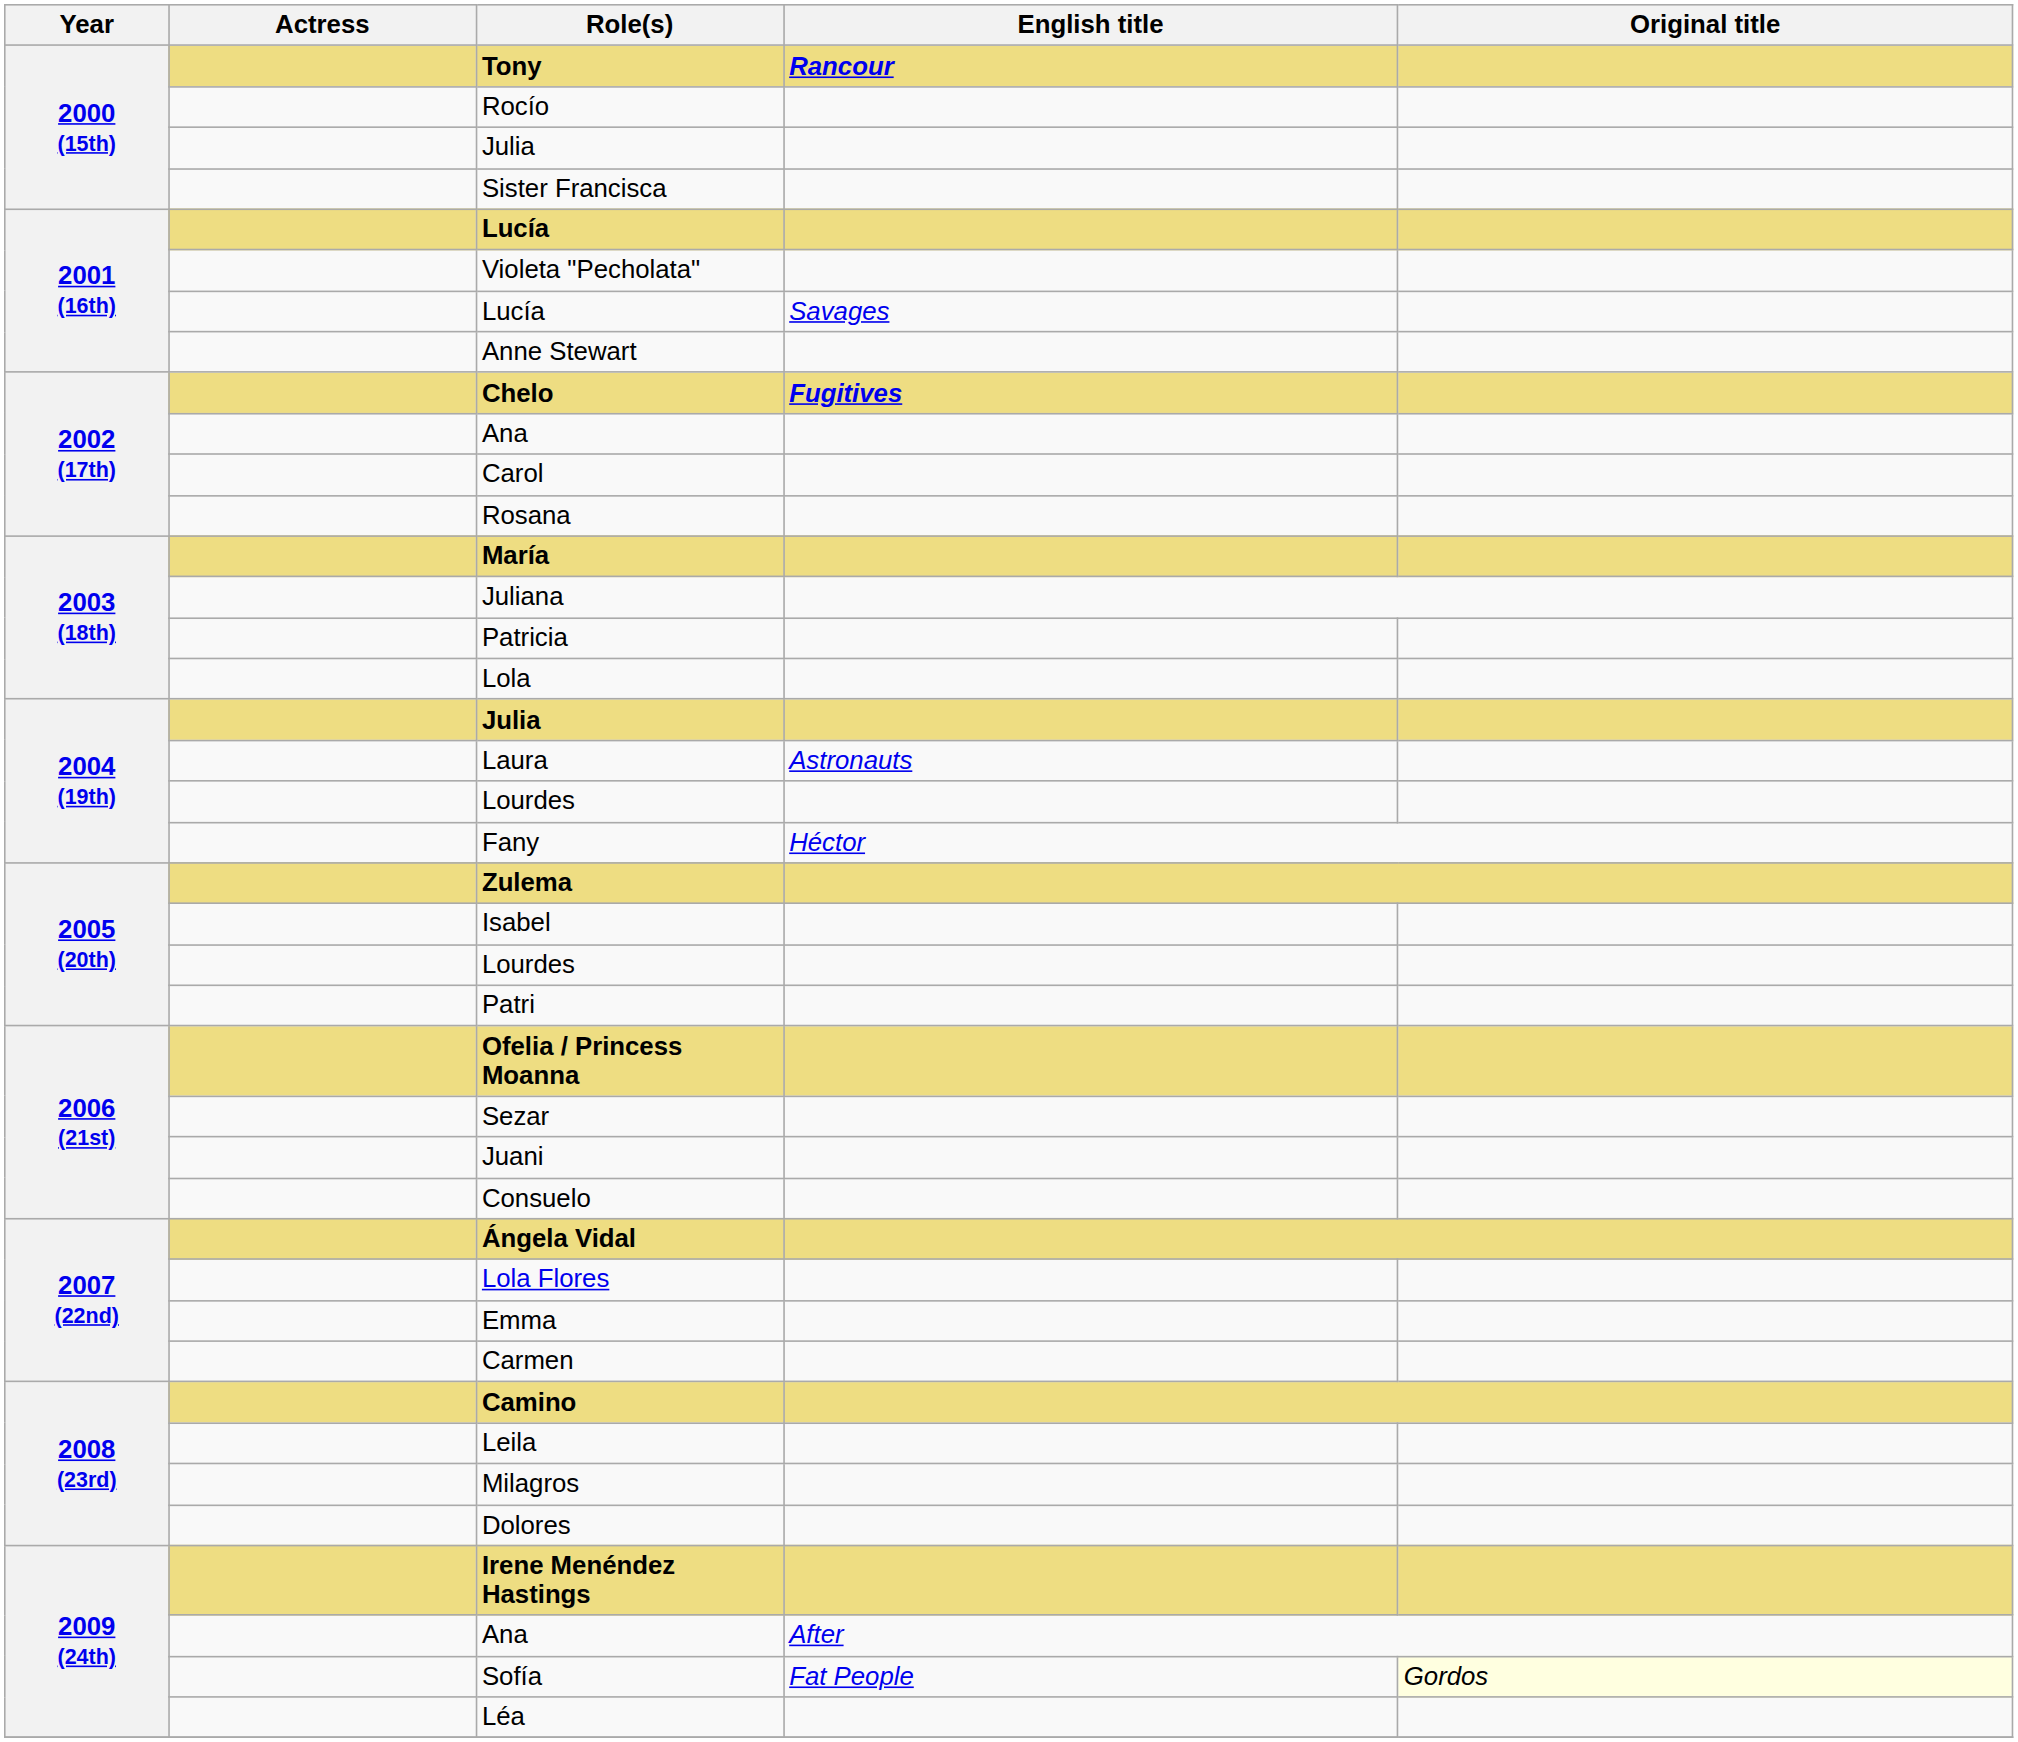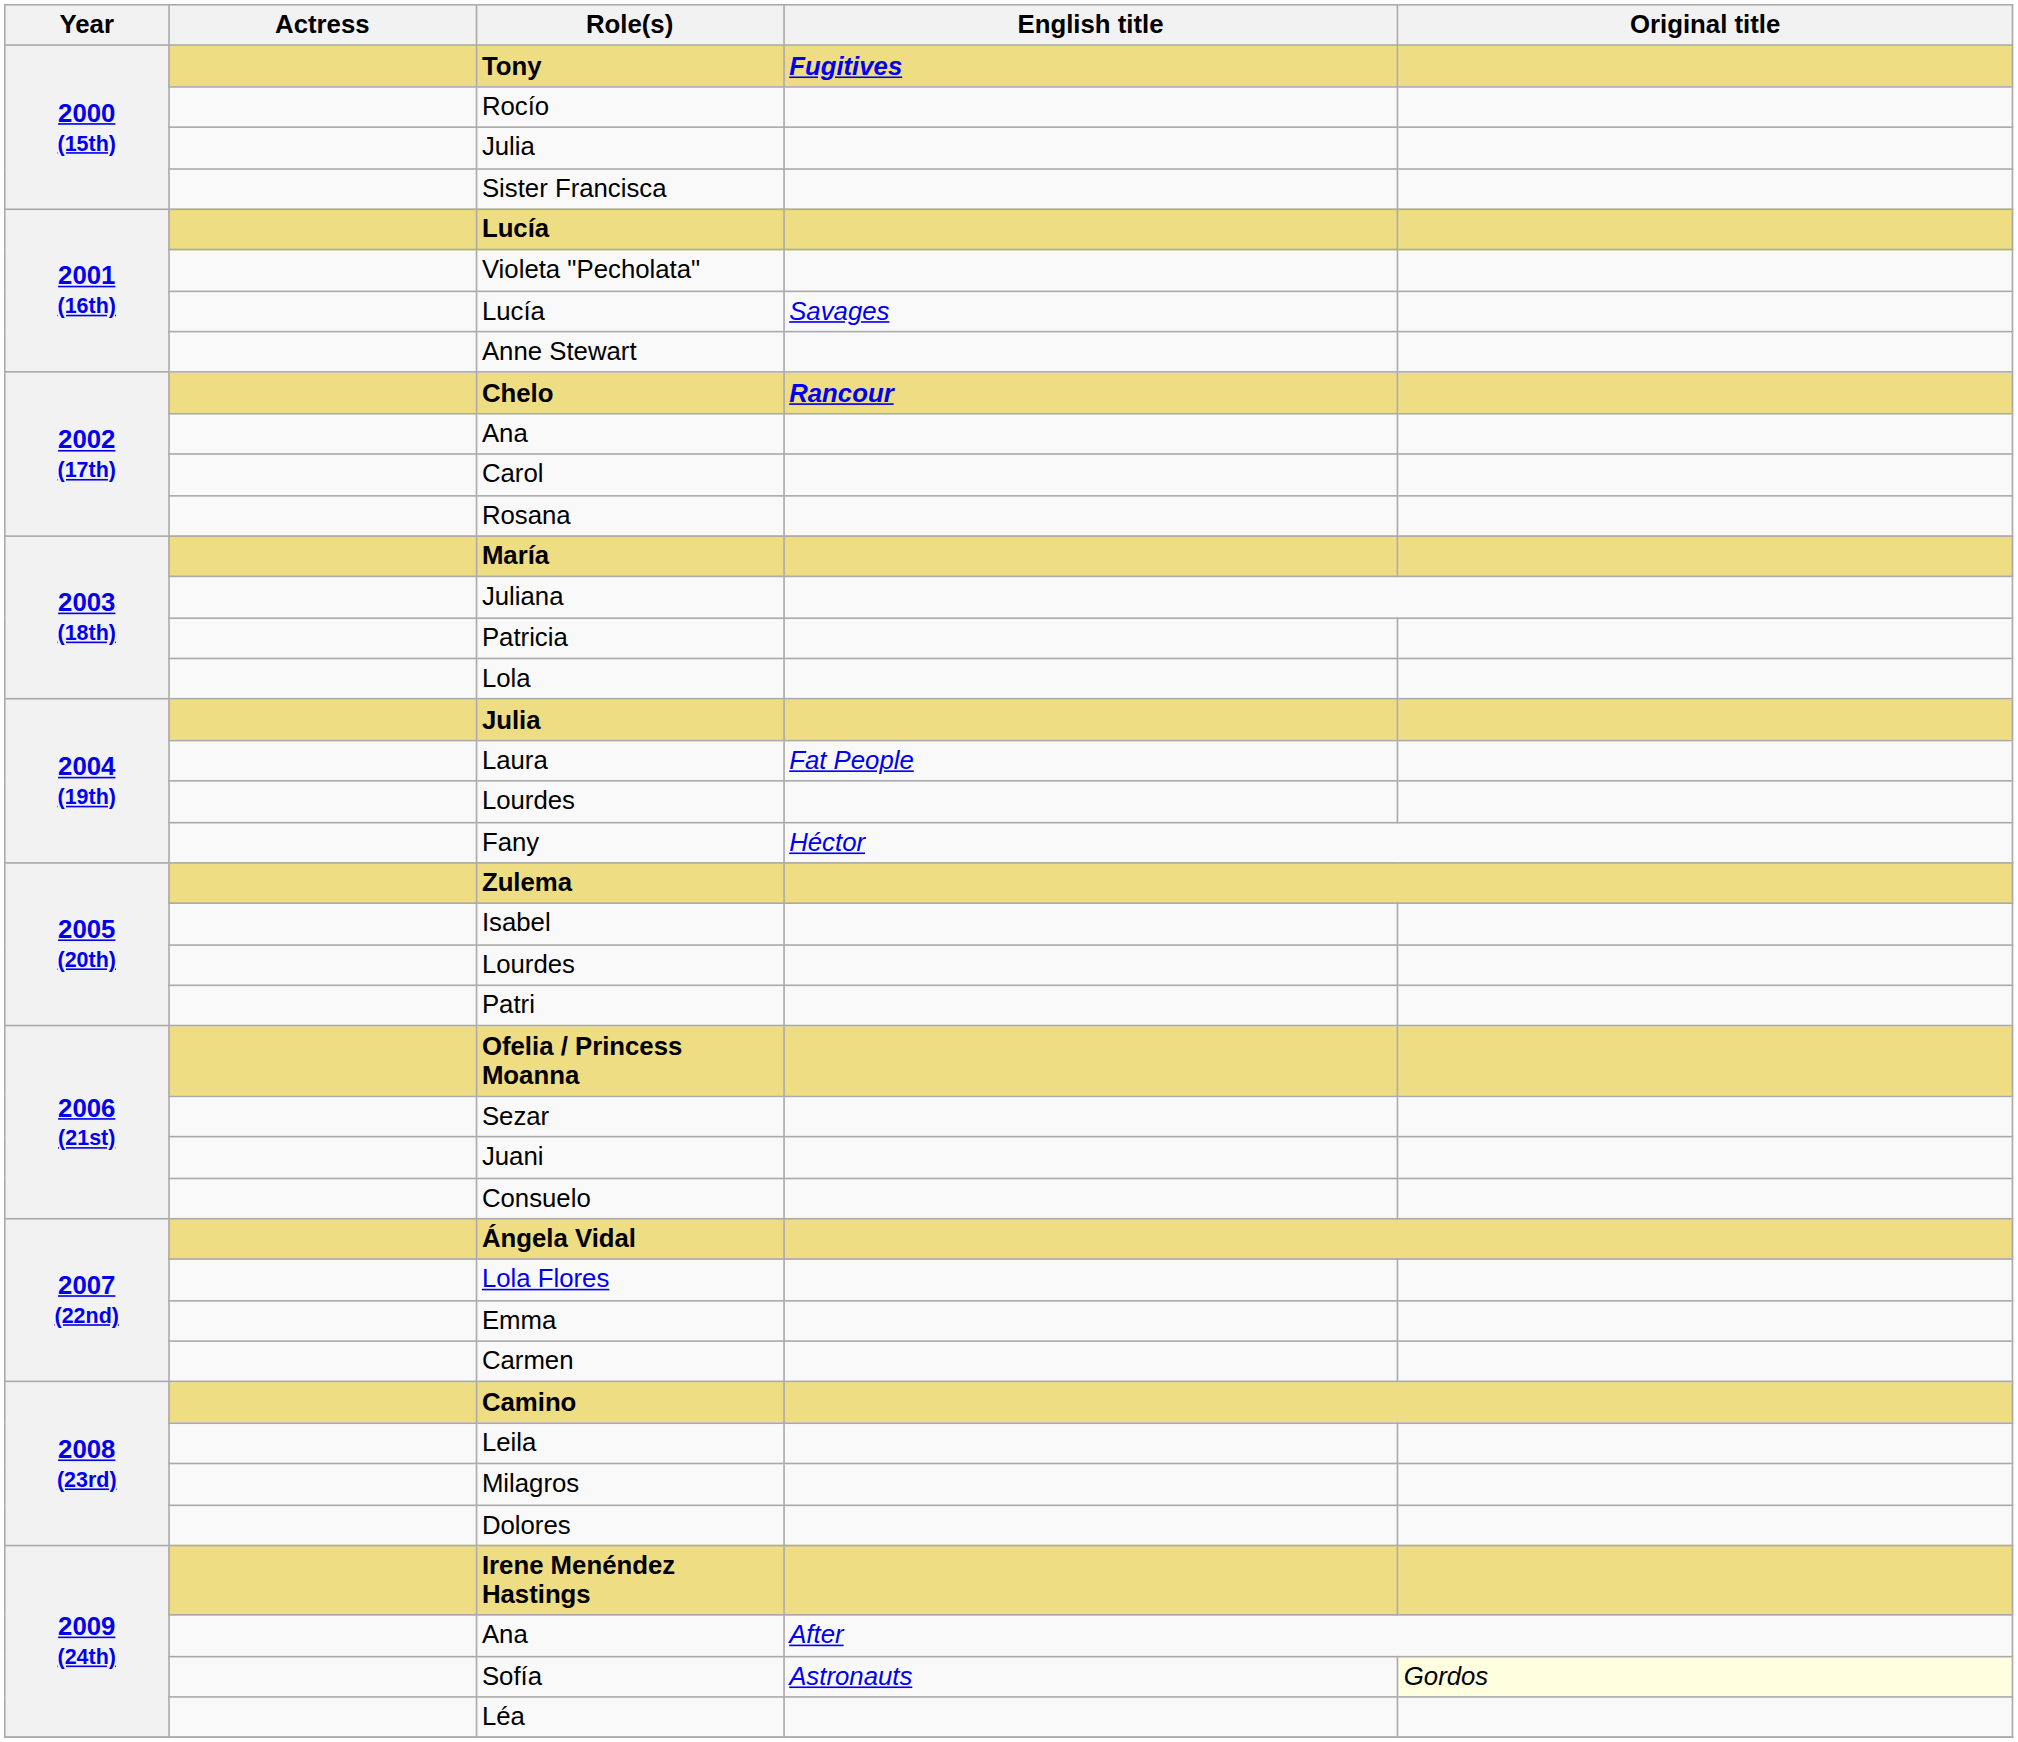Tony | English title: Rancour -> Fugitives
Chelo | English title: Fugitives -> Rancour
Laura | English title: Astronauts -> Fat People
Sofía | English title: Fat People -> Astronauts
